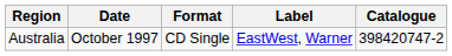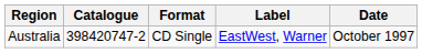columns swapped: Date <-> Catalogue
